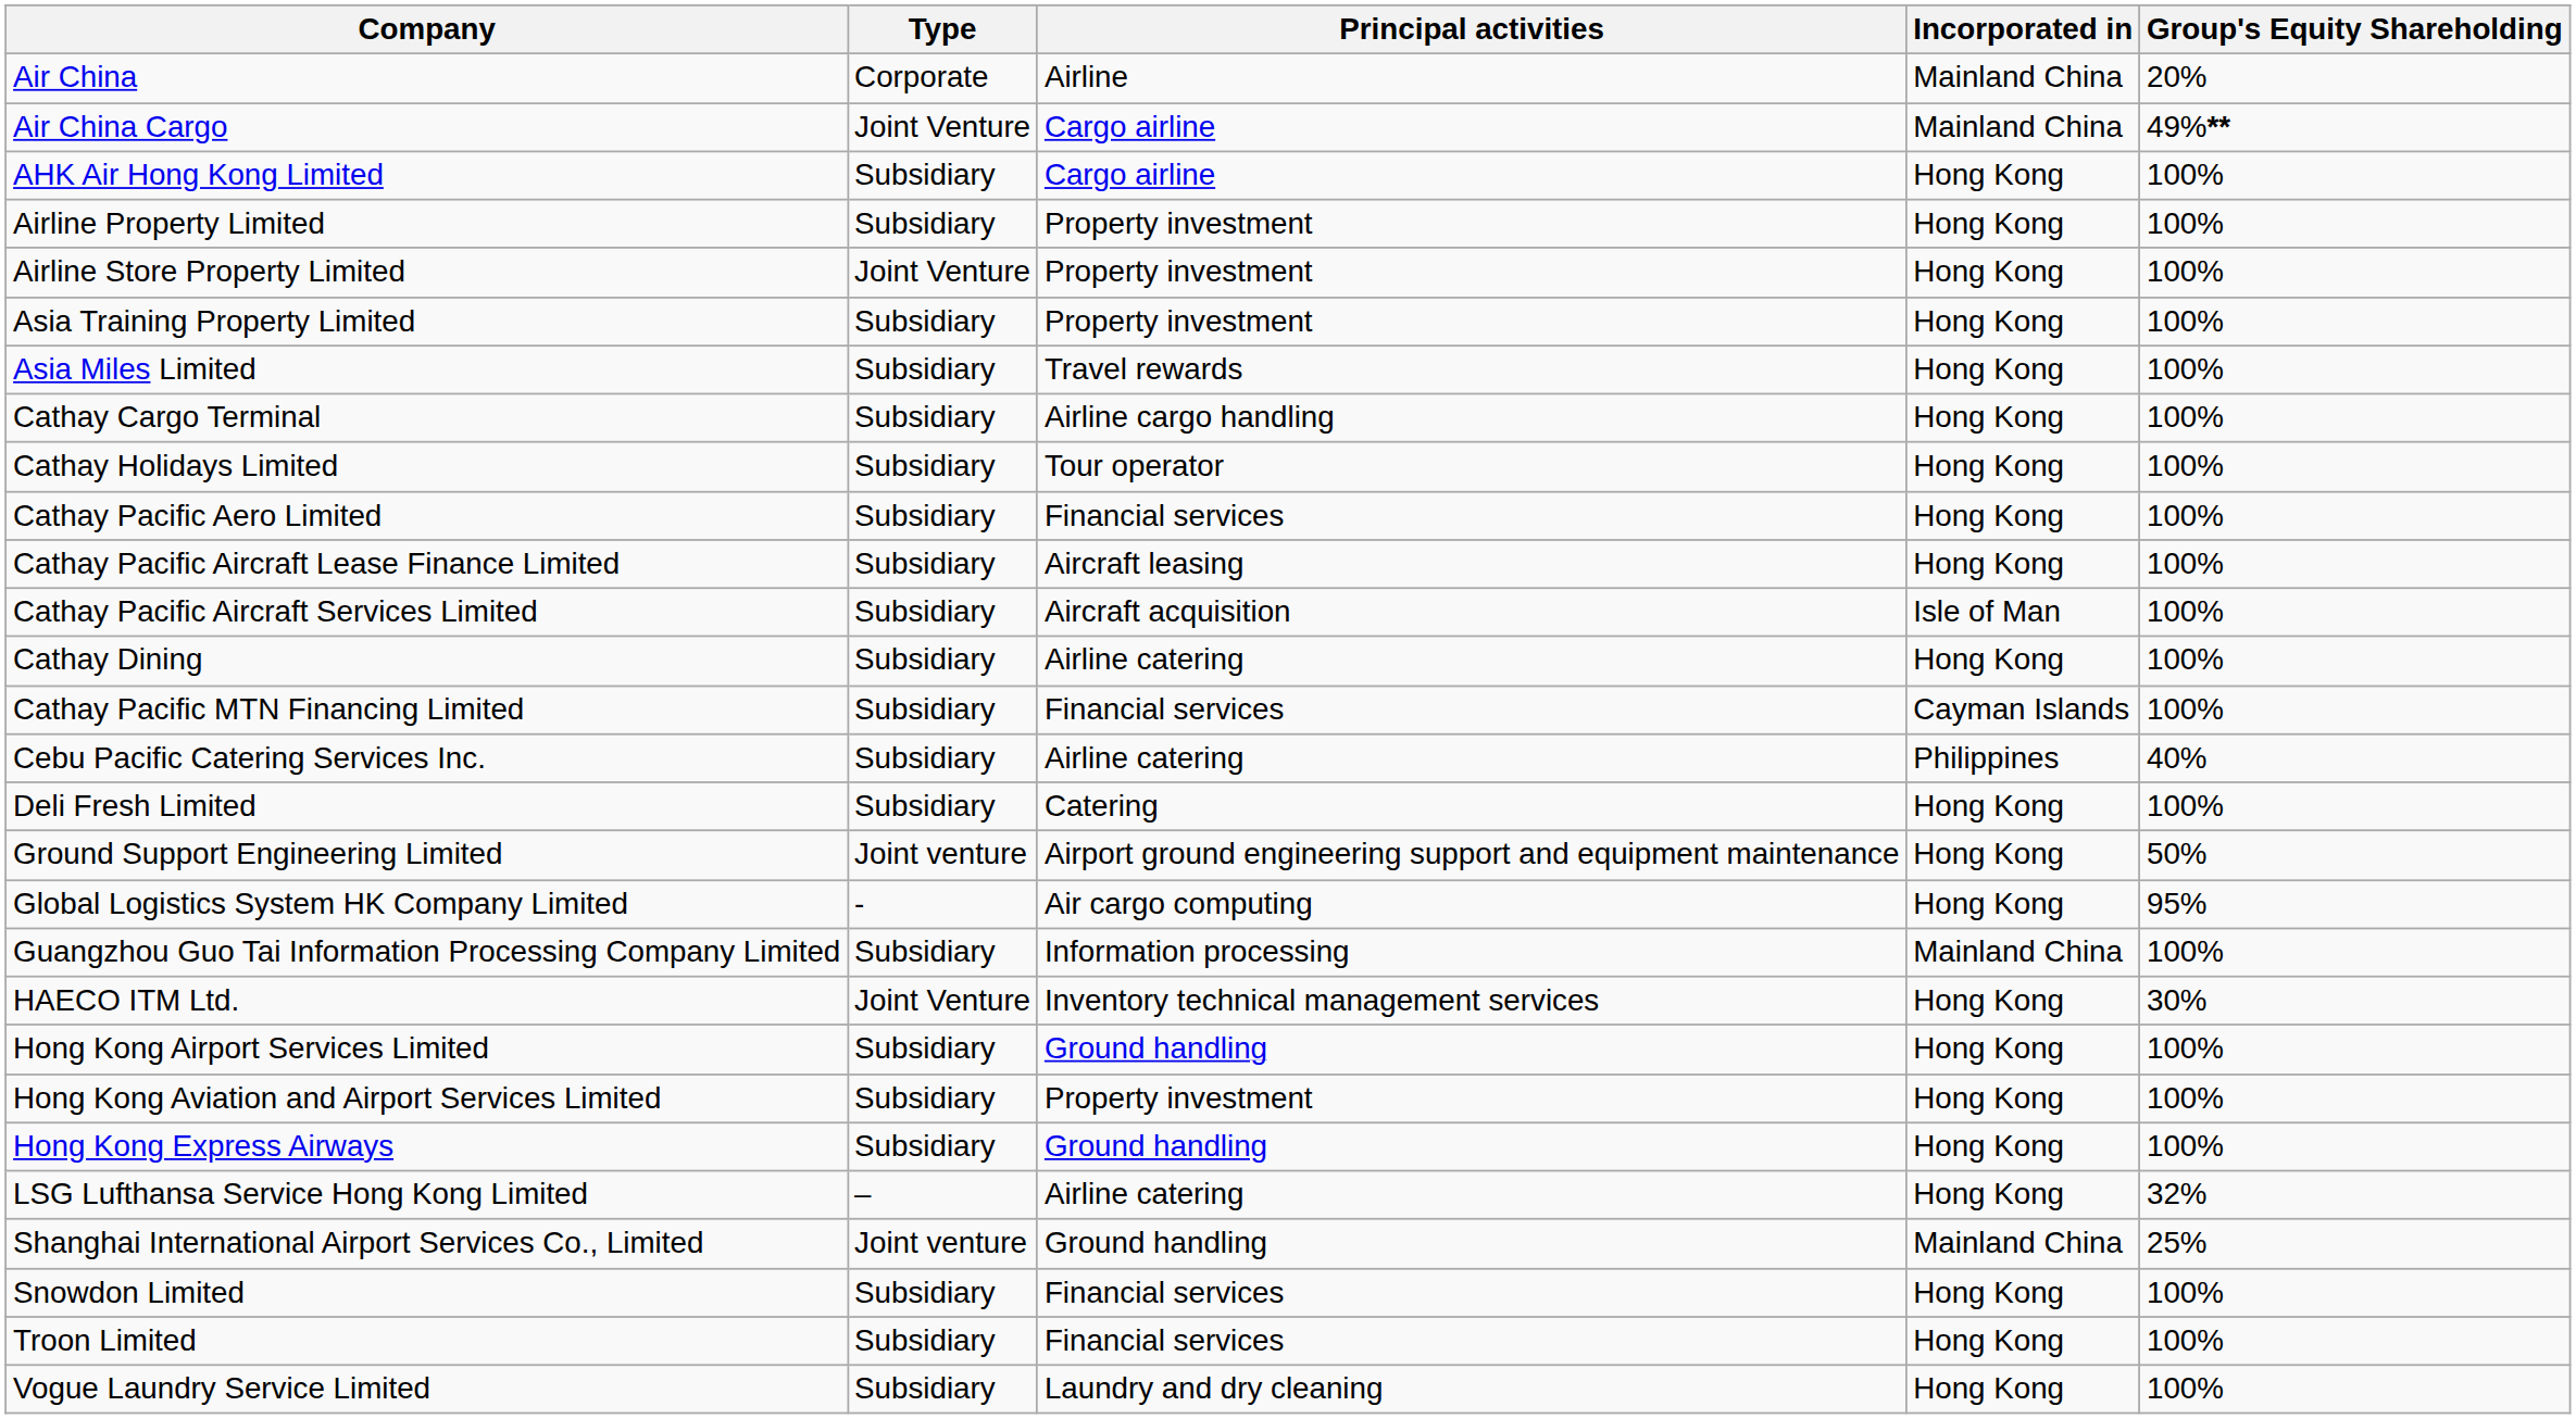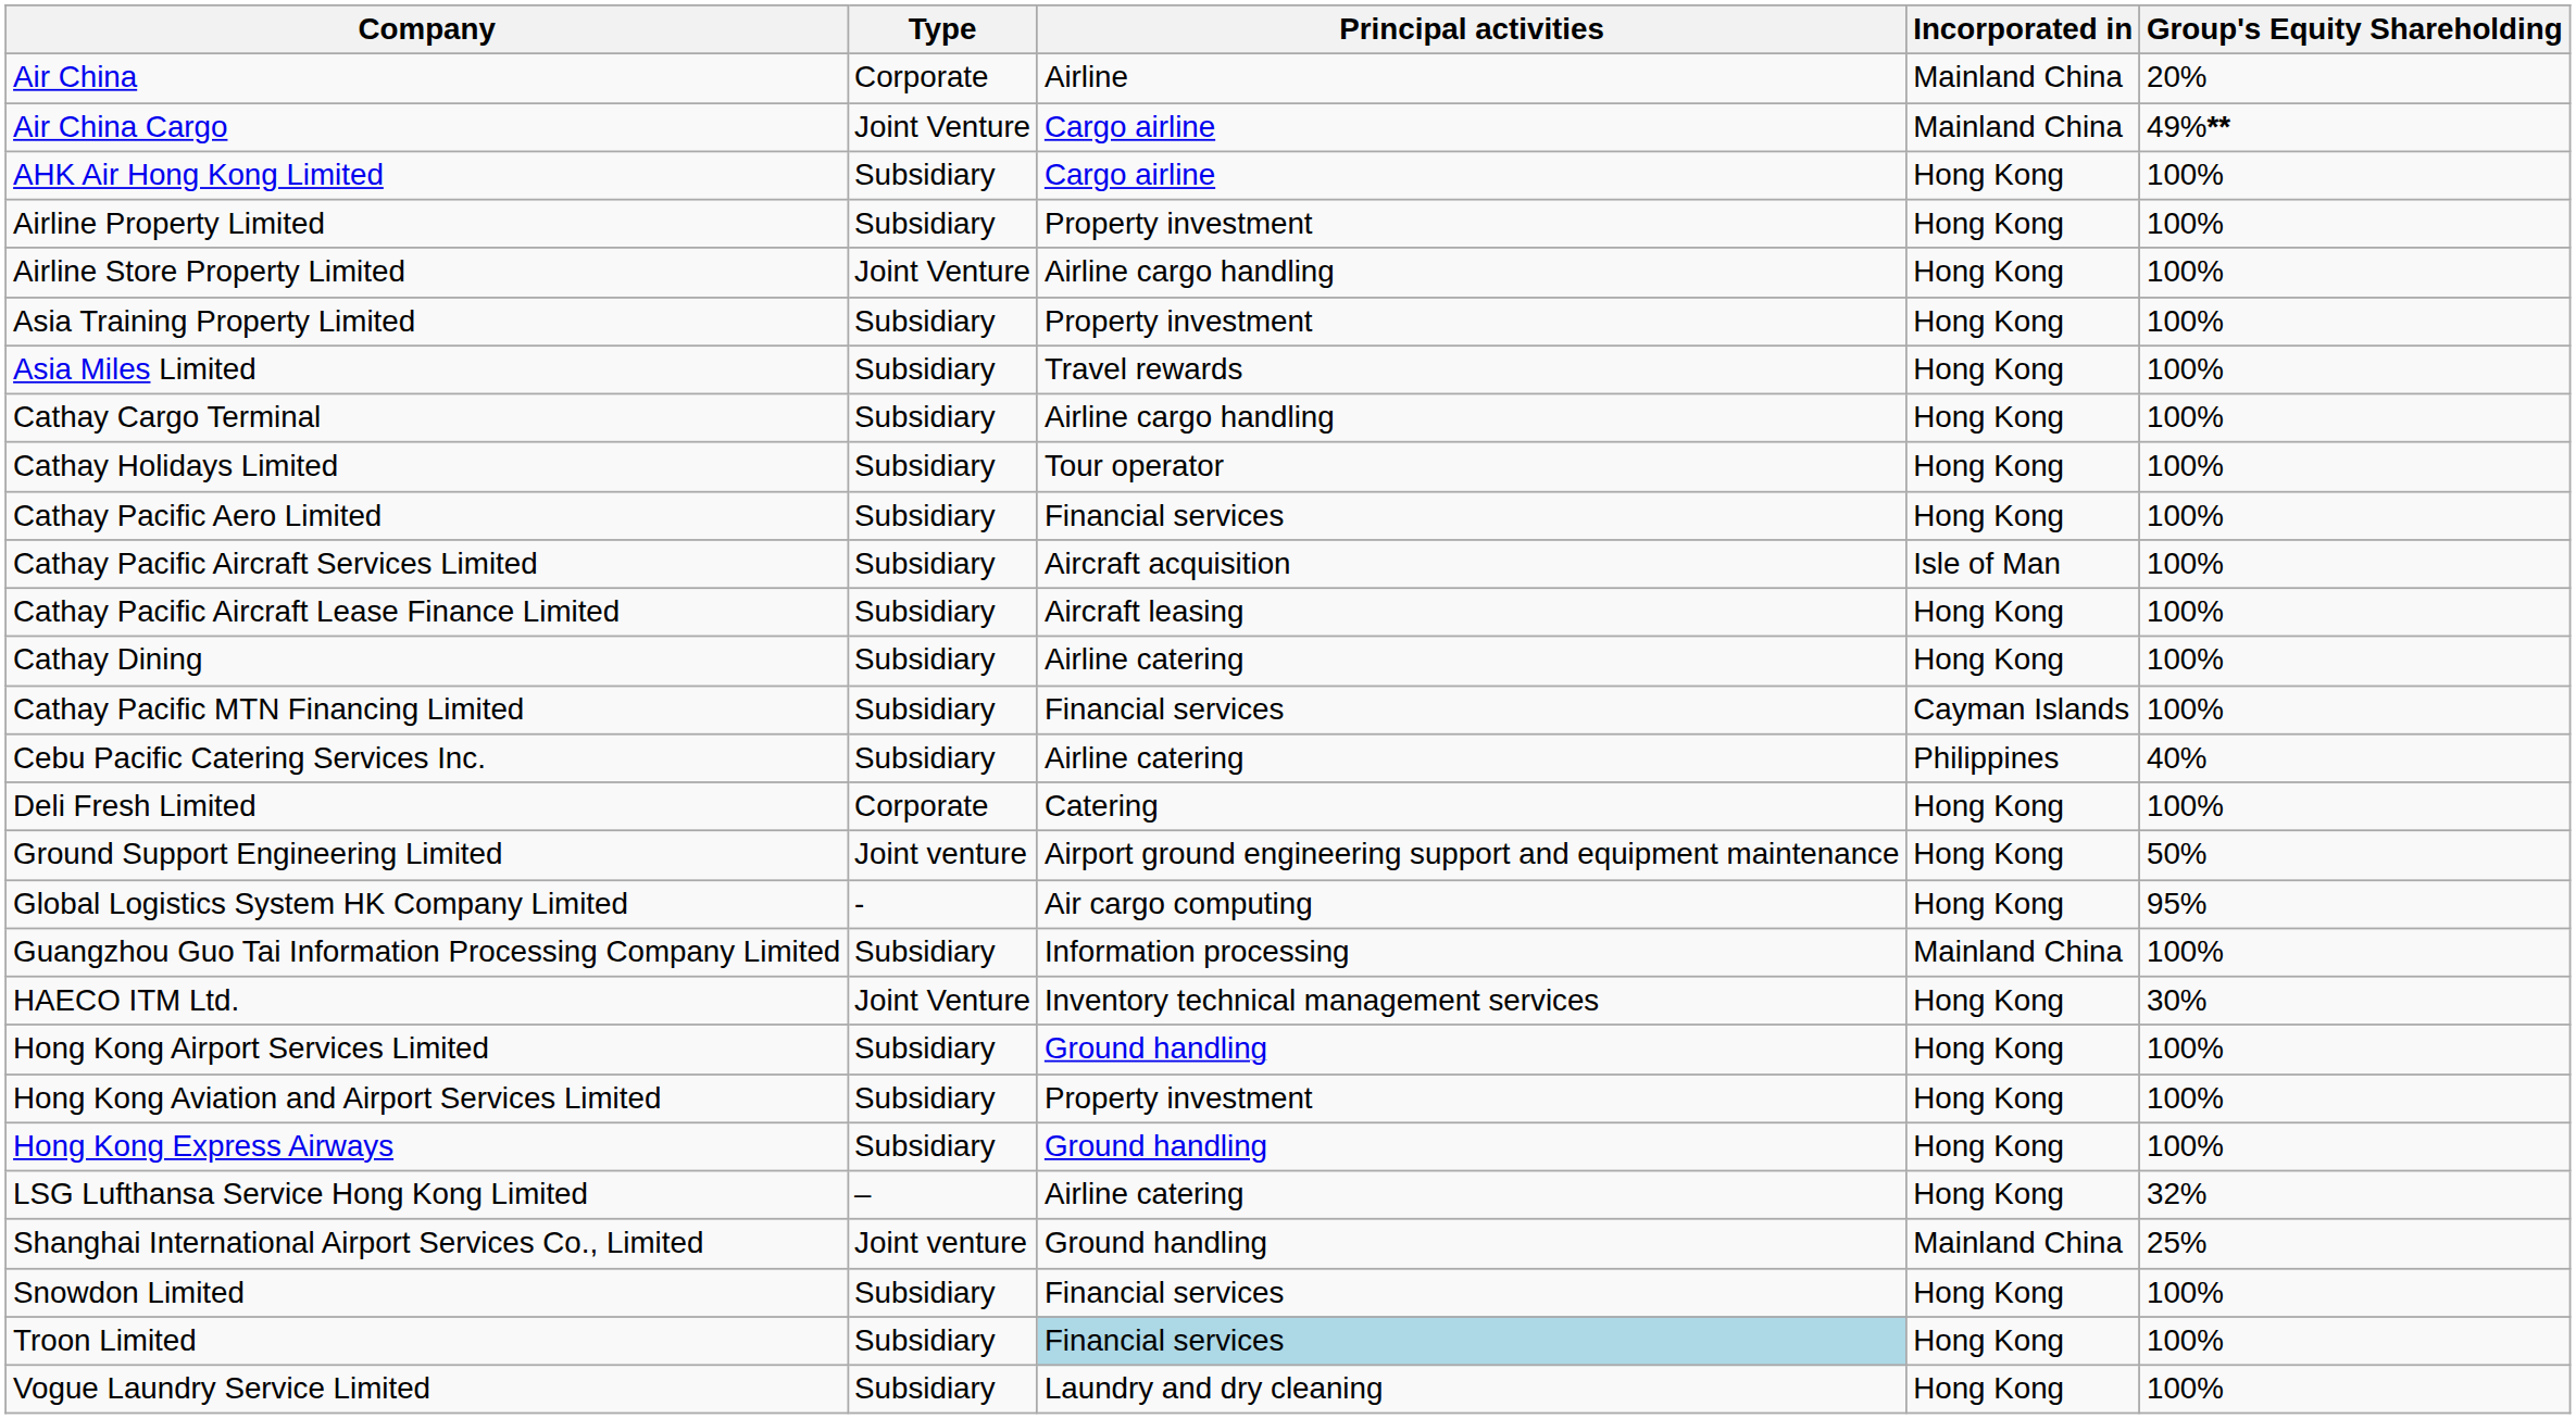Airline Store Property Limited | Principal activities: Property investment -> Airline cargo handling
rows swapped: Cathay Pacific Aircraft Lease Finance Limited <-> Cathay Pacific Aircraft Services Limited
Deli Fresh Limited | Type: Subsidiary -> Corporate
Troon Limited | Principal activities: no background -> lightblue background
